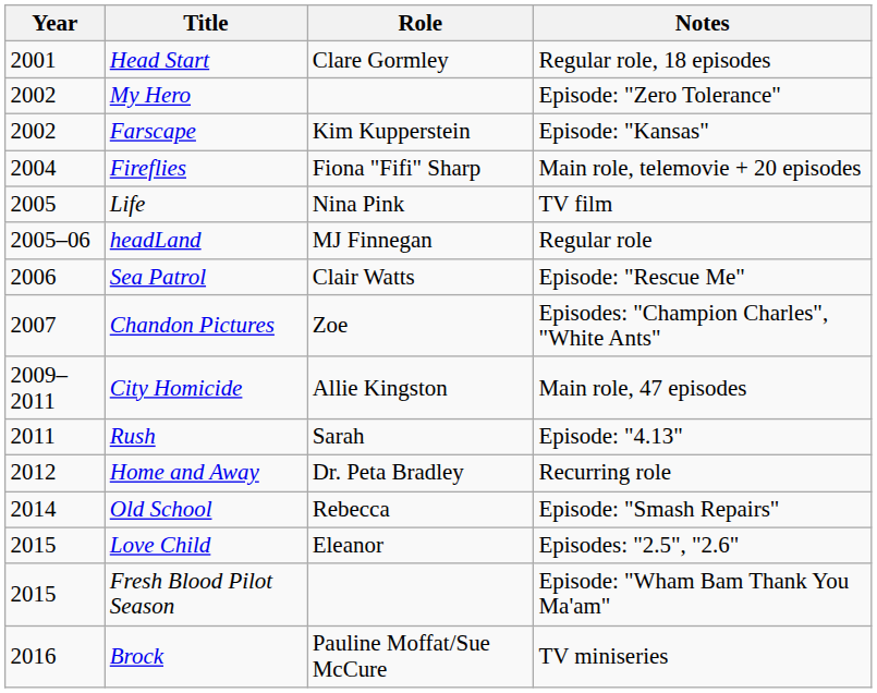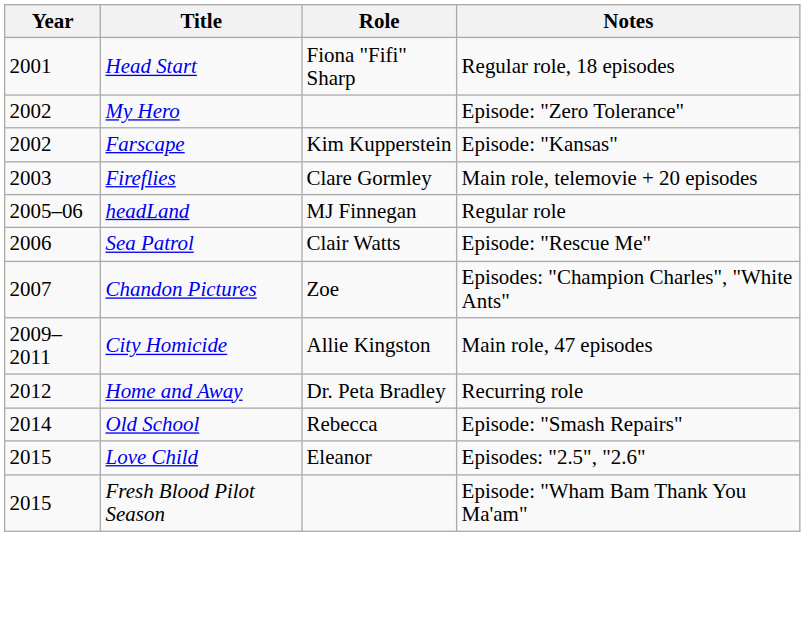Head Start | Role: Clare Gormley -> Fiona "Fifi" Sharp
Fireflies | Year: 2004 -> 2003
Fireflies | Role: Fiona "Fifi" Sharp -> Clare Gormley
- row: 2005 | Life | Nina Pink | TV film
- row: 2011 | Rush | Sarah | Episode: "4.13"
- row: 2016 | Brock | Pauline Moffat/Sue McCure | TV miniseries
